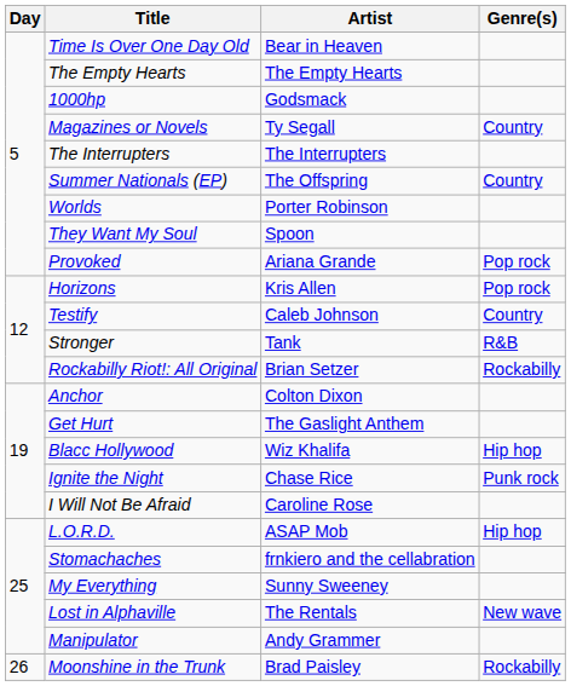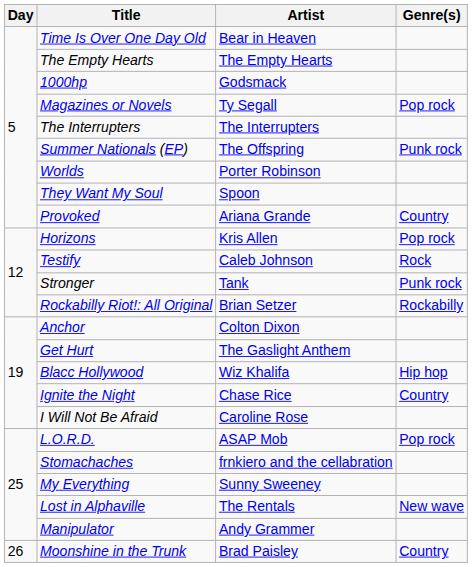Magazines or Novels | Genre(s): Country -> Pop rock
Summer Nationals (EP) | Genre(s): Country -> Punk rock
Provoked | Genre(s): Pop rock -> Country
Testify | Genre(s): Country -> Rock
Stronger | Genre(s): R&B -> Punk rock
Ignite the Night | Genre(s): Punk rock -> Country
L.O.R.D. | Genre(s): Hip hop -> Pop rock
Moonshine in the Trunk | Genre(s): Rockabilly -> Country
